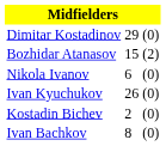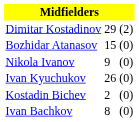Dimitar Kostadinov | column 3: (0) -> (2)
Bozhidar Atanasov | column 3: (2) -> (0)
Nikola Ivanov | column 2: 6 -> 9
